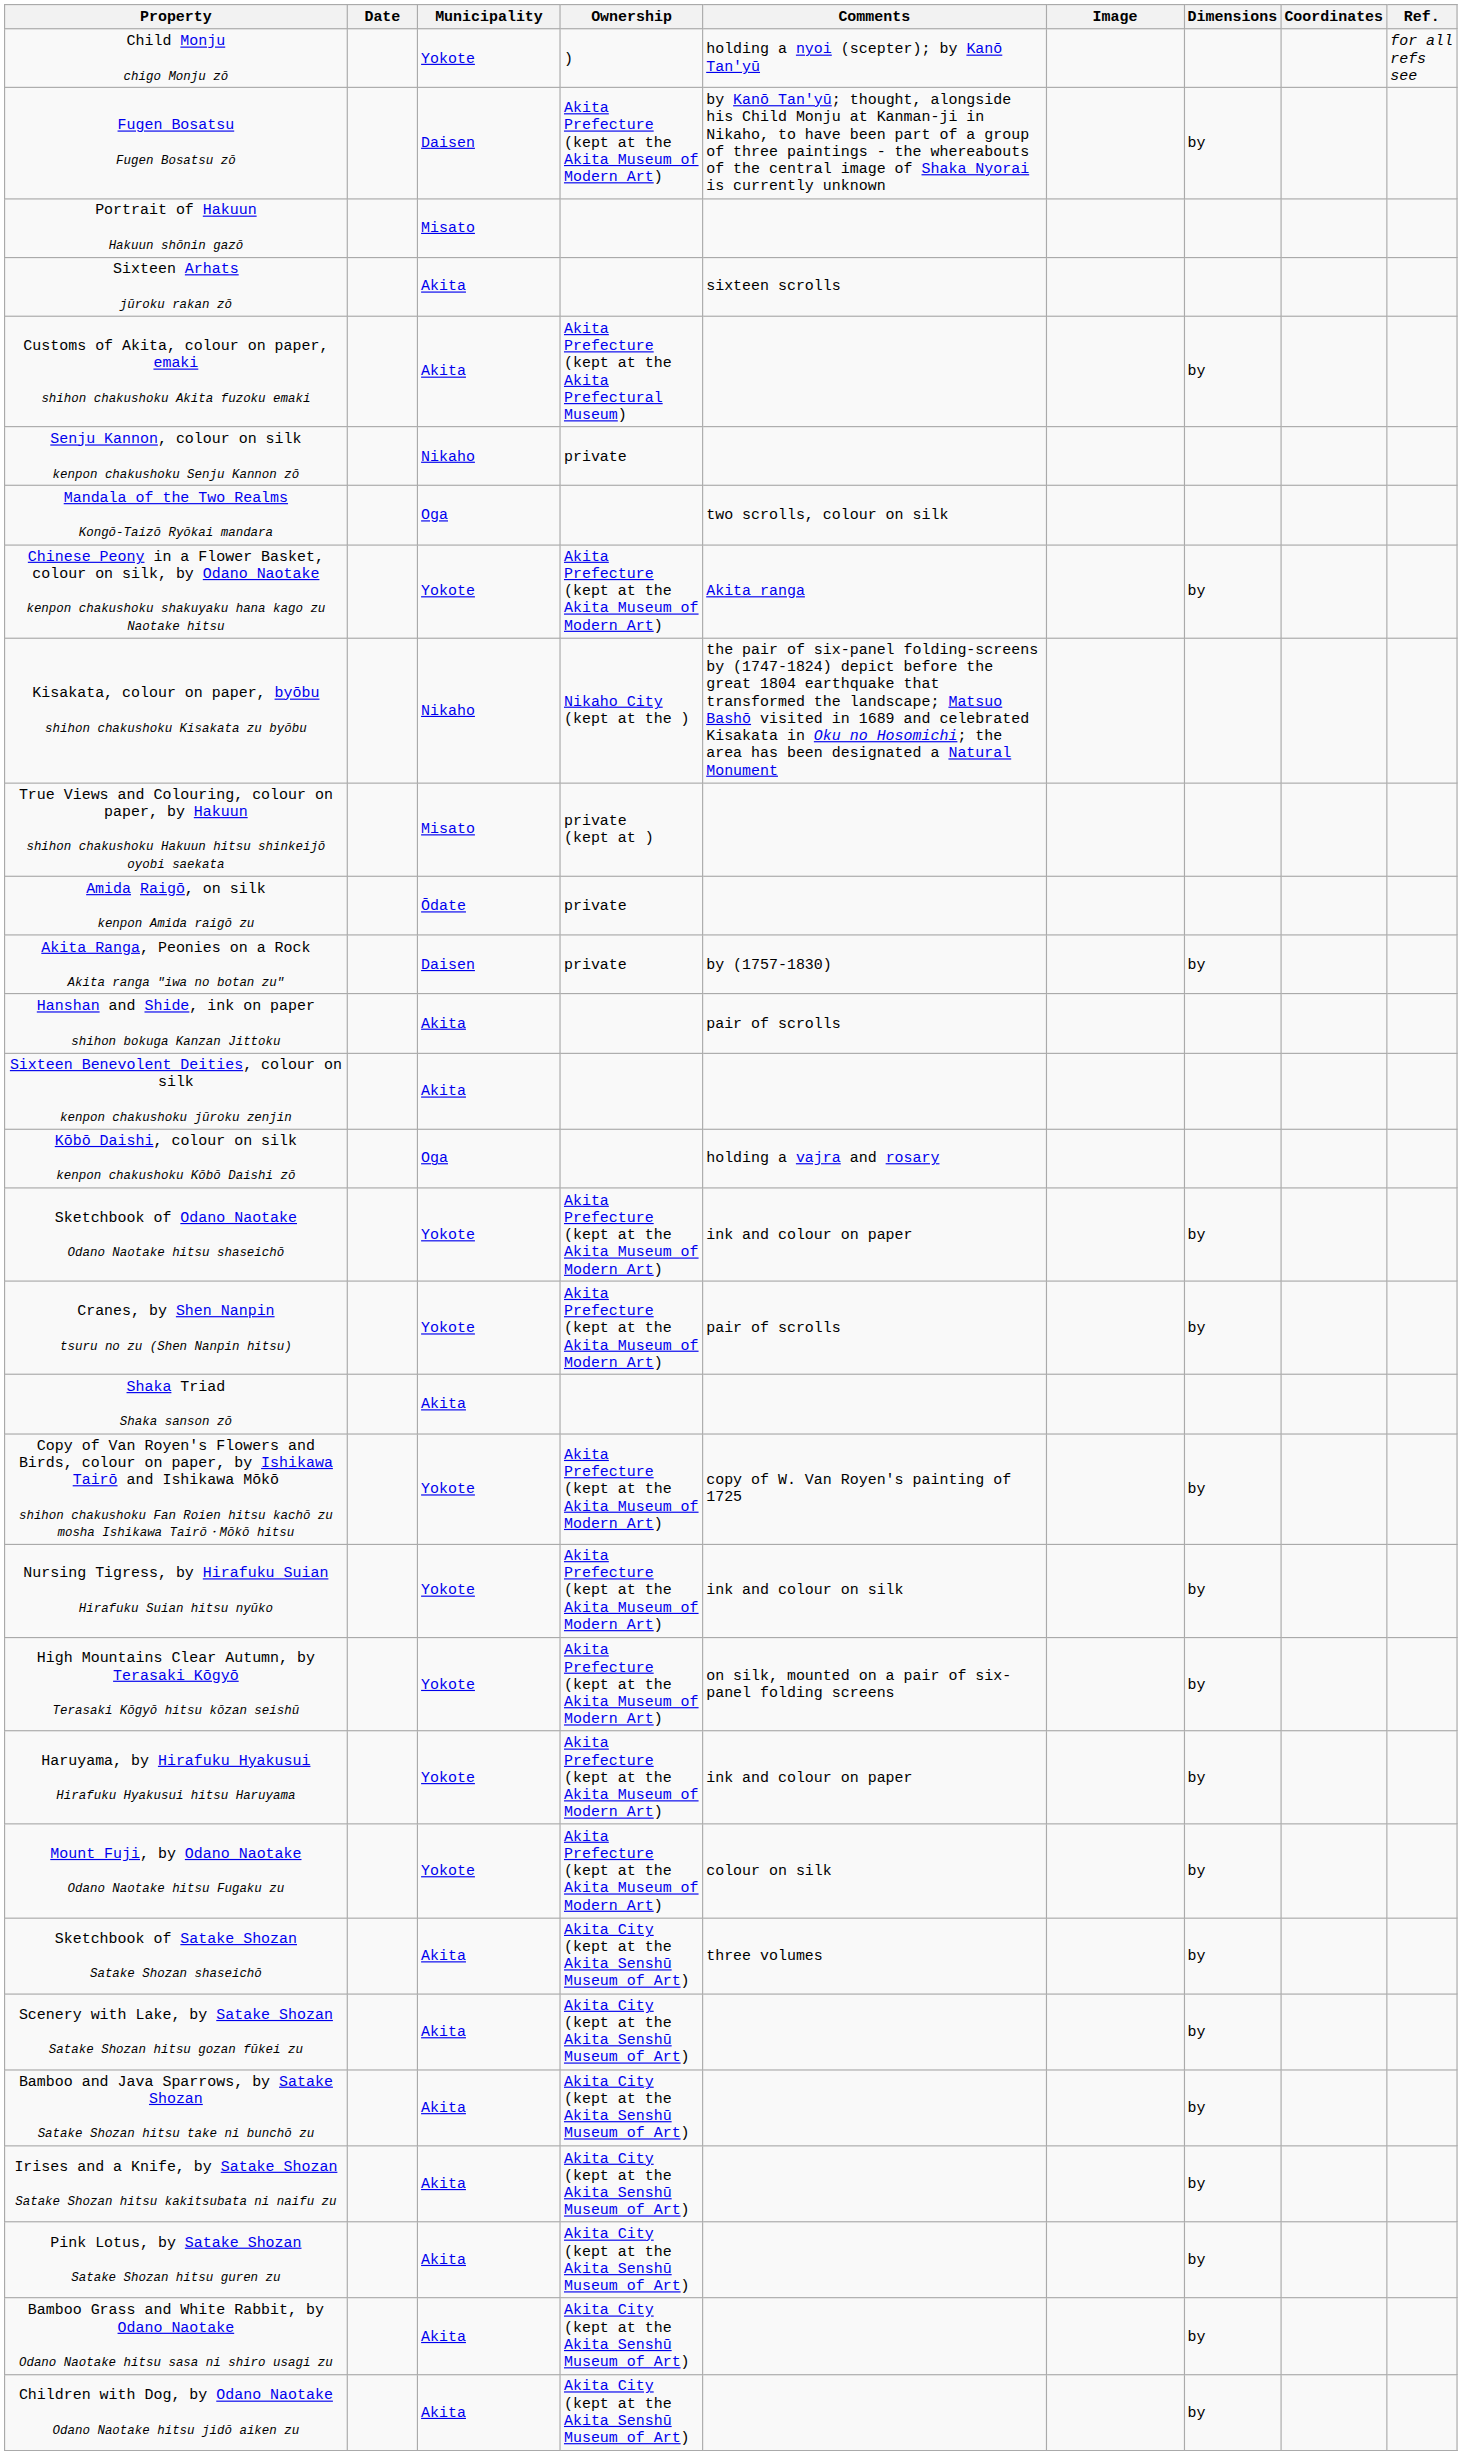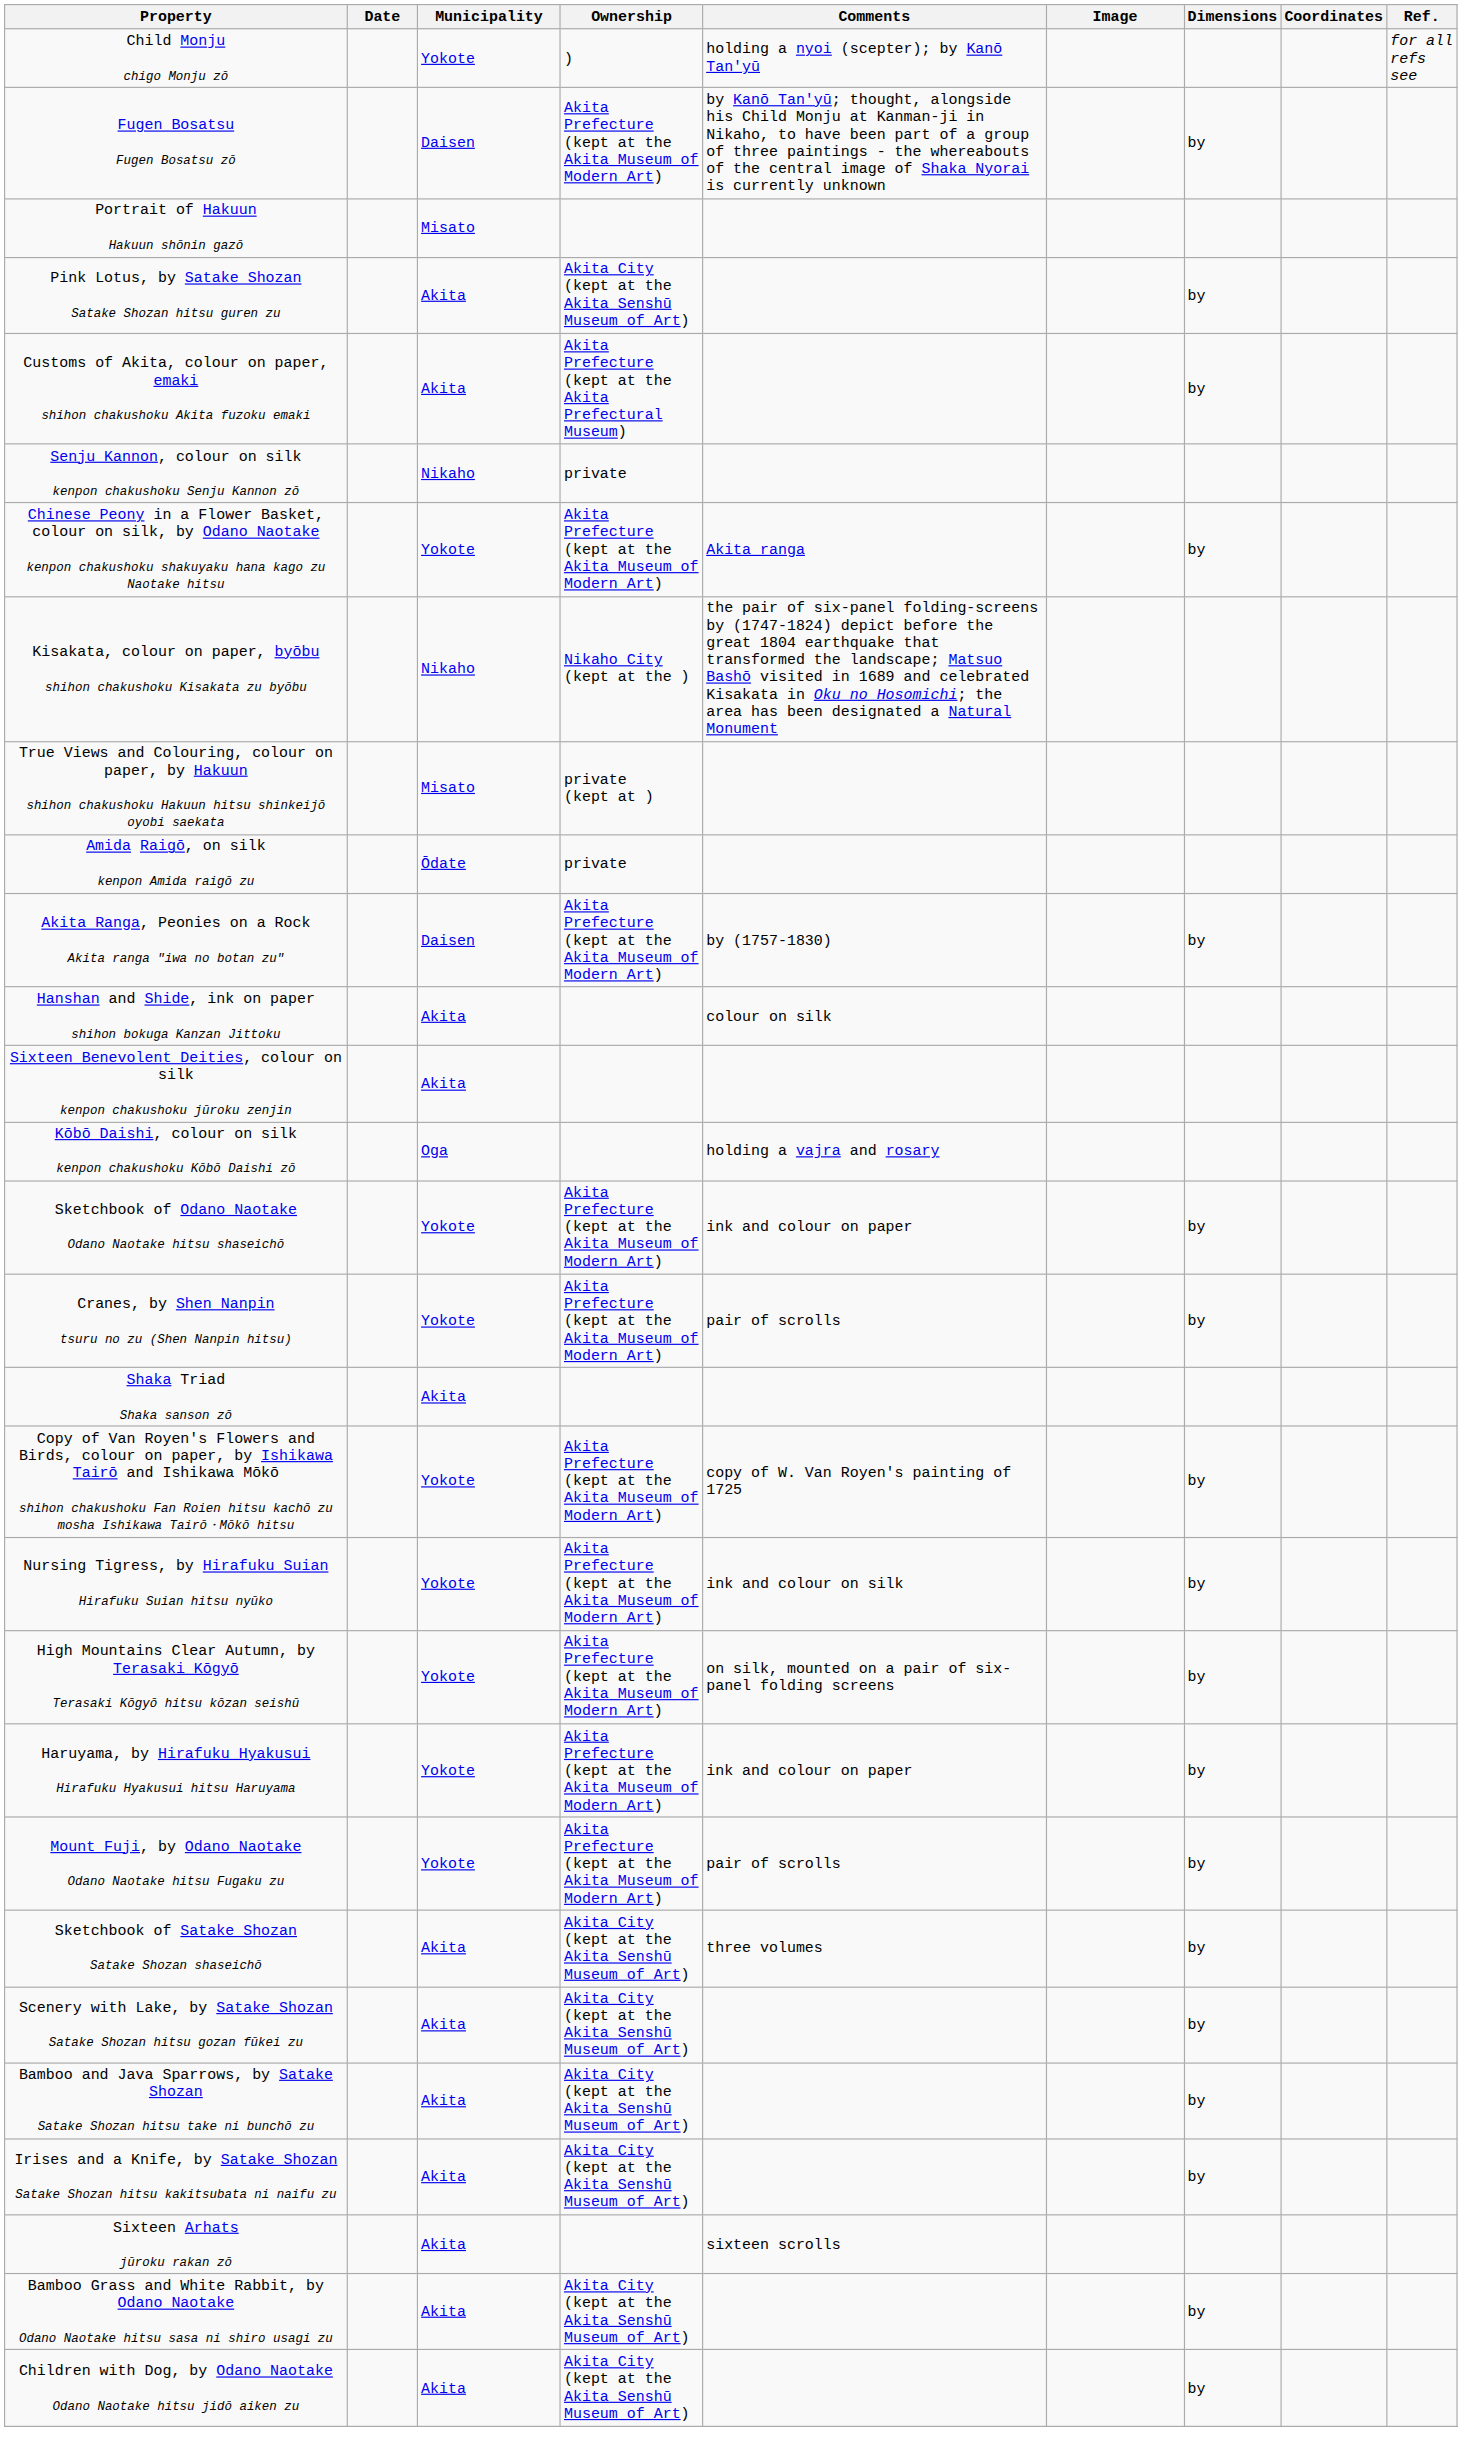rows swapped: Sixteen Arhats jūroku rakan zō <-> Pink Lotus, by Satake Shozan Satake Shozan hitsu guren zu
- row: Mandala of the Two Realms Kongō-Taizō Ryōkai mandara | Oga | two scrolls, colour on silk
Akita Ranga, Peonies on a Rock Akita ranga "iwa no botan zu" | Ownership: private -> Akita Prefecture (kept at the Akita Museum of Modern Art)
Hanshan and Shide, ink on paper shihon bokuga Kanzan Jittoku | Comments: pair of scrolls -> colour on silk
Mount Fuji, by Odano Naotake Odano Naotake hitsu Fugaku zu | Comments: colour on silk -> pair of scrolls
